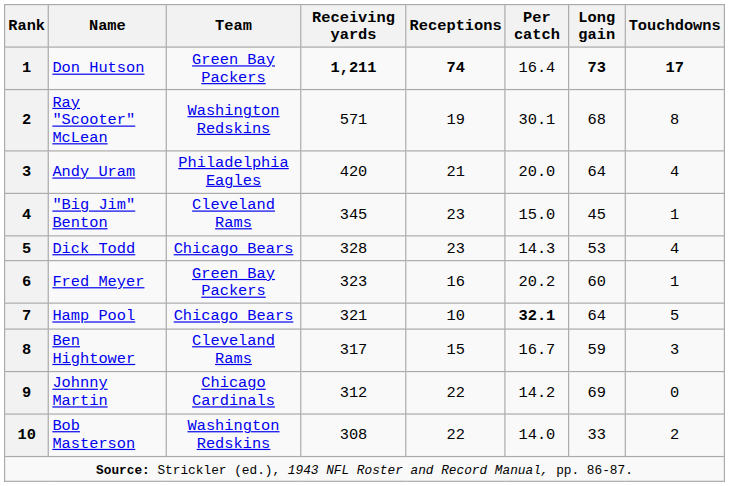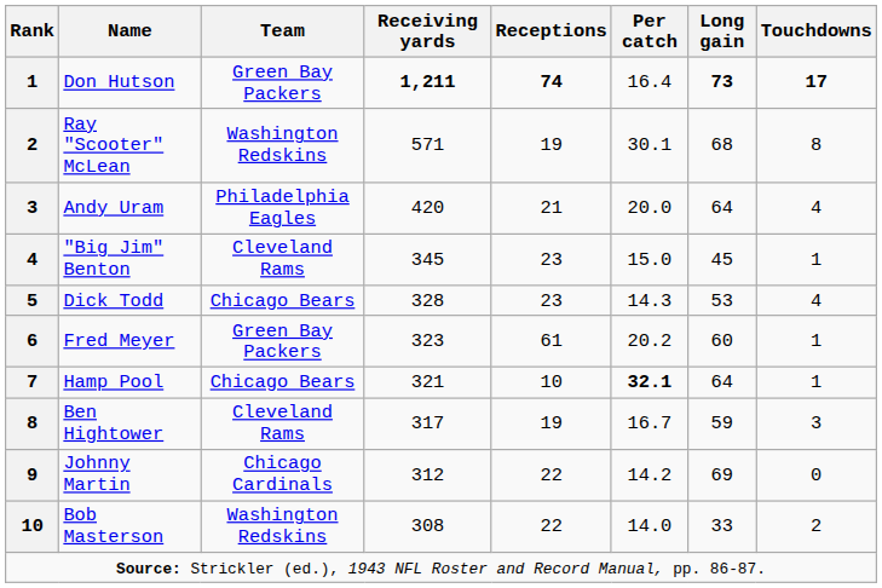Fred Meyer | Receptions: 16 -> 61
Hamp Pool | Touchdowns: 5 -> 1
Ben Hightower | Receptions: 15 -> 19
